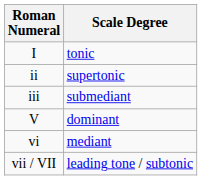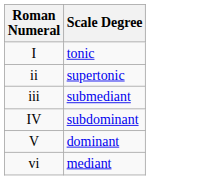+ row: IV | subdominant
- row: vii / VII | leading tone / subtonic
